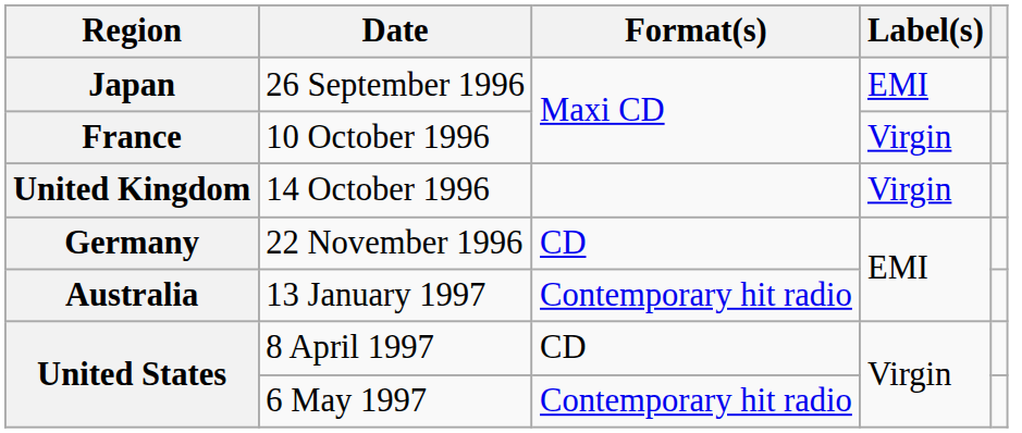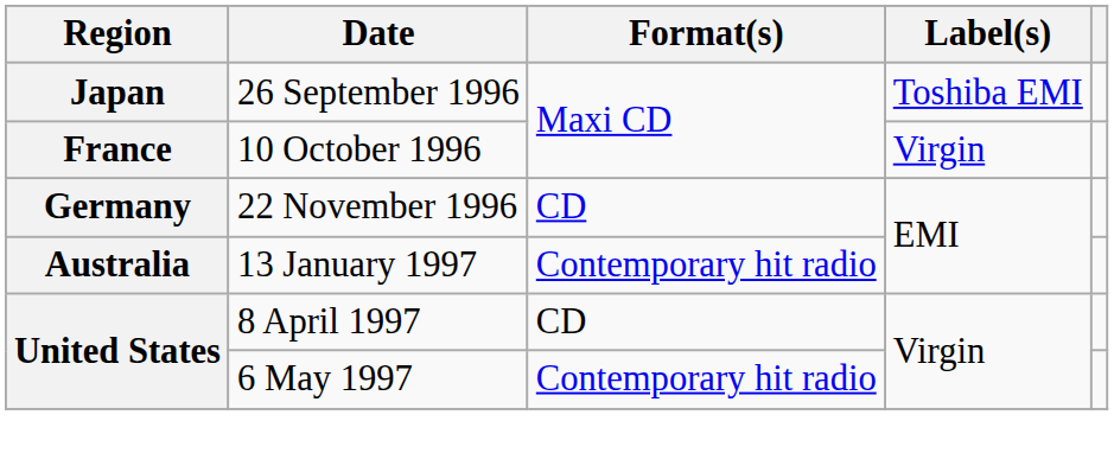26 September 1996 | Label(s): EMI -> Toshiba EMI
- row: United Kingdom | 14 October 1996 | Virgin
